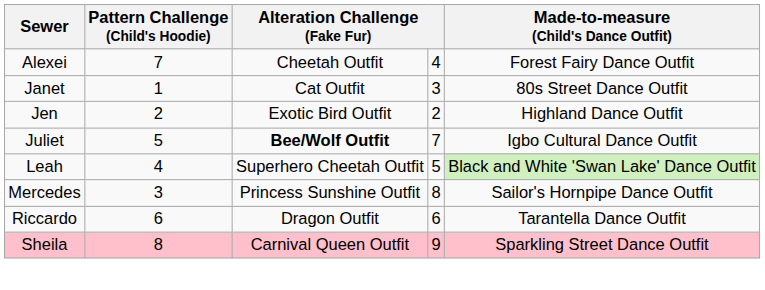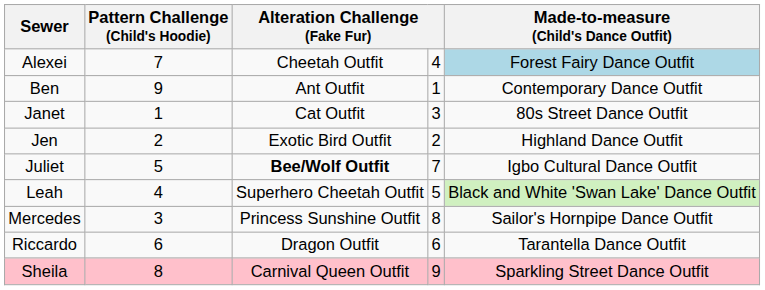Alexei | Made-to-measure (Child's Dance Outfit): no background -> lightblue background
+ row: Ben | 9 | Ant Outfit | 1 | Contemporary Dance Outfit
